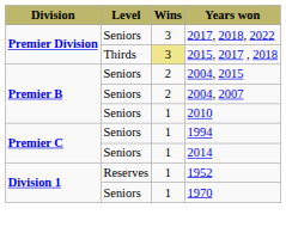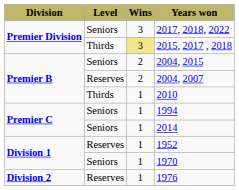2004, 2007 | Level: Seniors -> Reserves
2010 | Level: Seniors -> Thirds
+ row: Division 2 | Reserves | 1 | 1976
